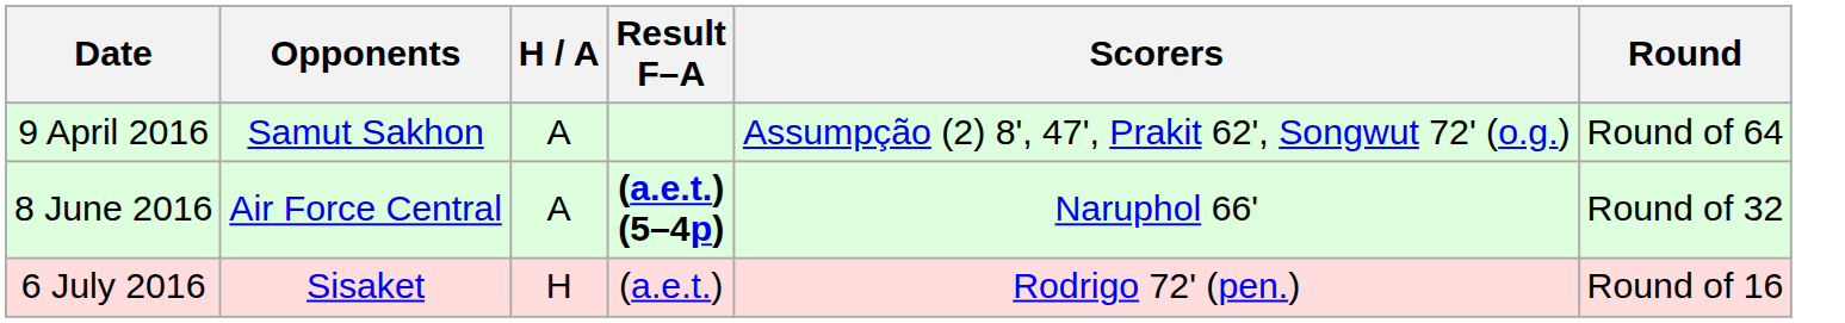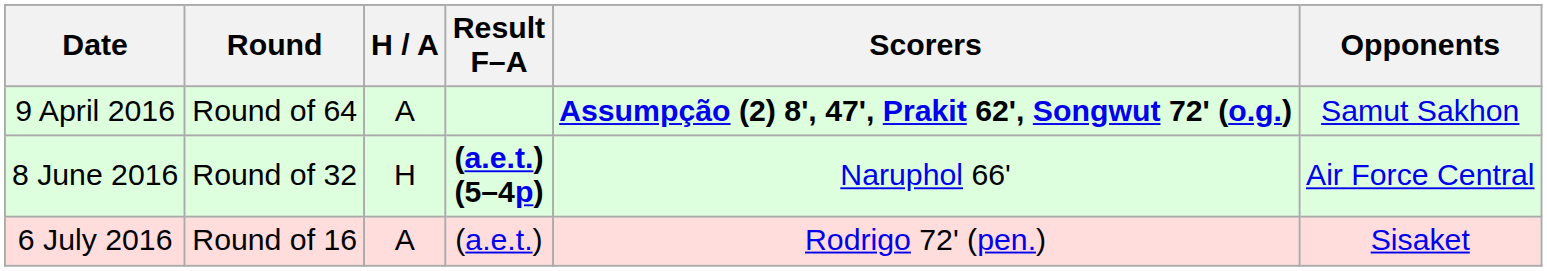columns swapped: Opponents <-> Round
9 April 2016 | Scorers: normal -> bold
8 June 2016 | H / A: A -> H
6 July 2016 | H / A: H -> A
